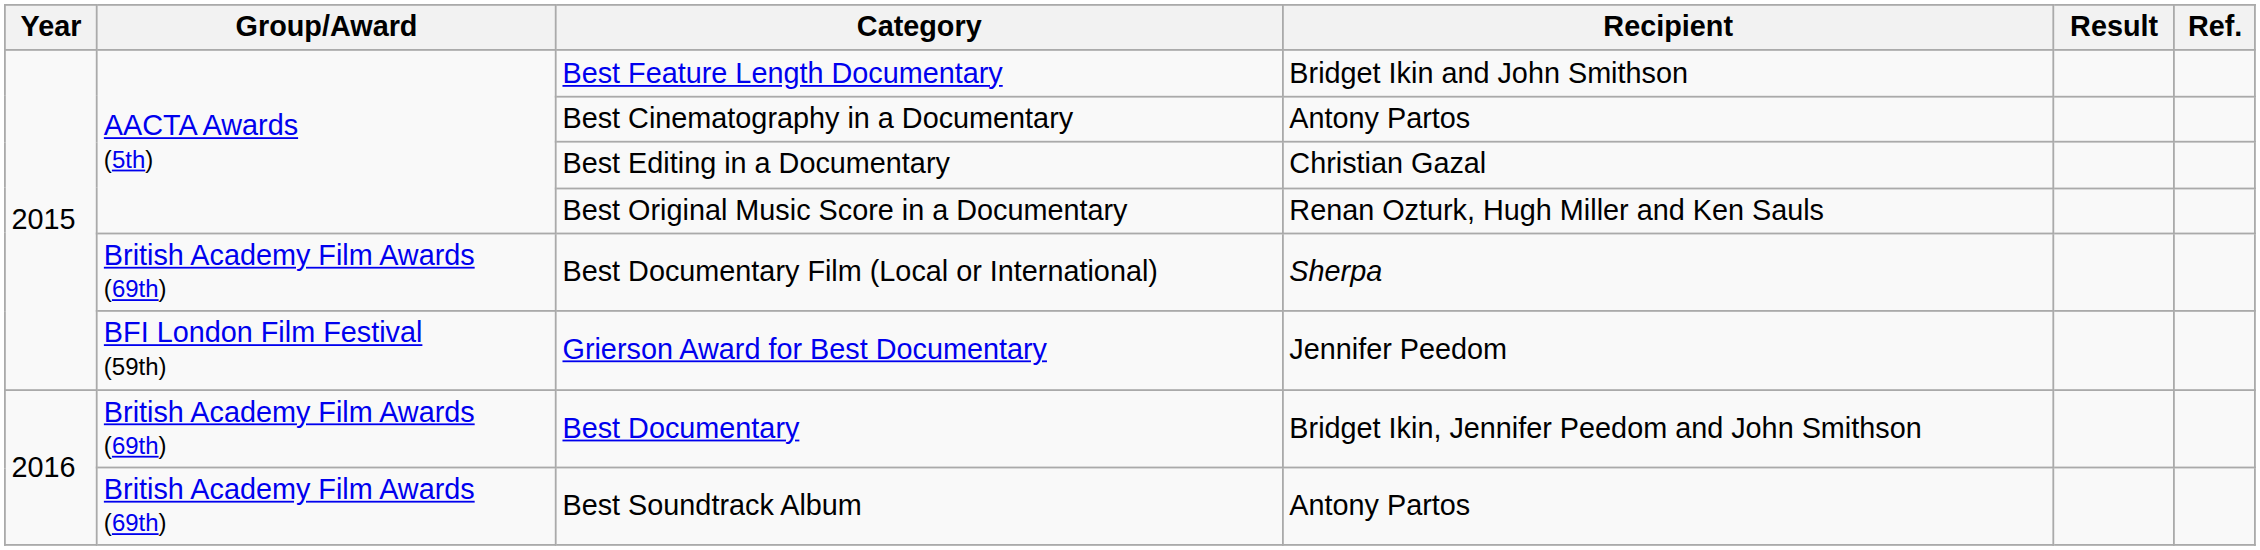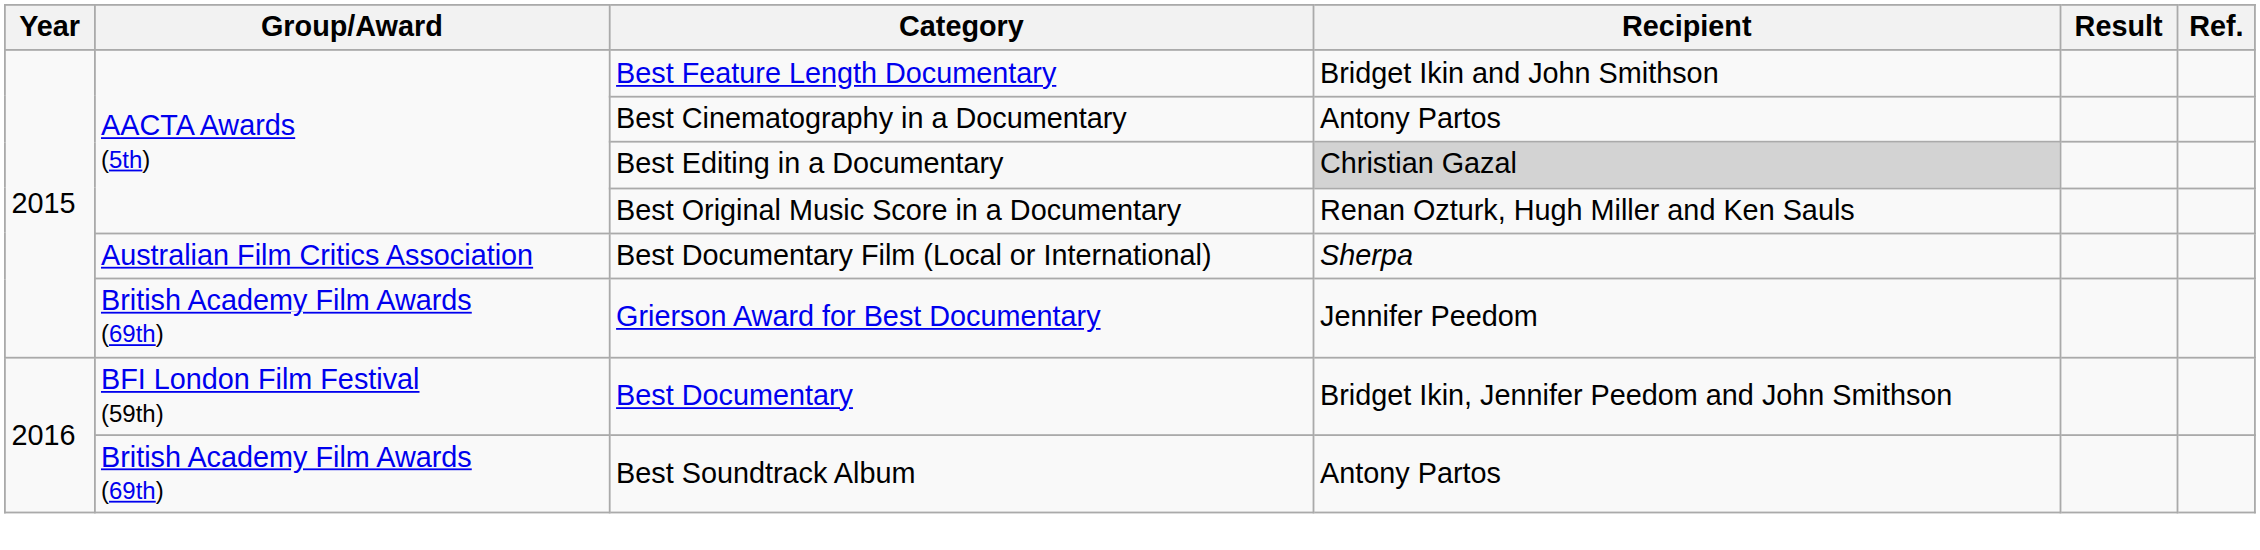Best Editing in a Documentary | Recipient: no background -> lightgrey background
Best Documentary Film (Local or International) | Group/Award: British Academy Film Awards (69th) -> Australian Film Critics Association
Grierson Award for Best Documentary | Group/Award: BFI London Film Festival (59th) -> British Academy Film Awards (69th)
Best Documentary | Group/Award: British Academy Film Awards (69th) -> BFI London Film Festival (59th)
